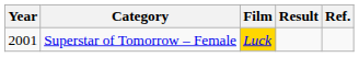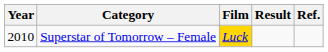Superstar of Tomorrow – Female | Year: 2001 -> 2010
